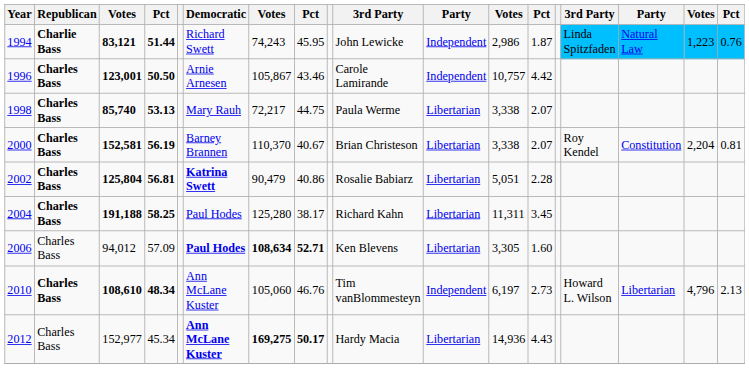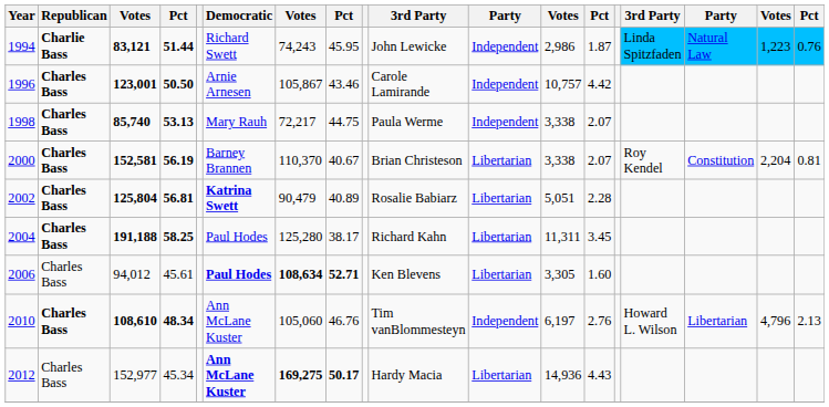1998 | column 11: Libertarian -> Independent
2002 | column 8: 40.86 -> 40.89
2006 | column 4: 57.09 -> 45.61
2010 | column 13: 2.73 -> 2.76
